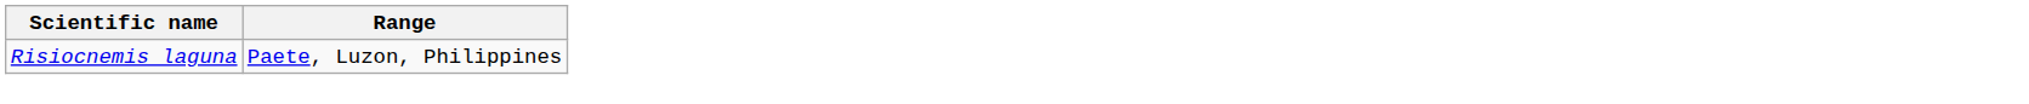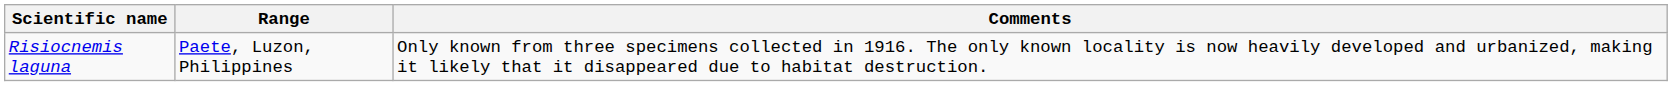+ column: Comments | Only known from three specimens collected in 1916. The only known locality is now heavily developed and urbanized, making it likely that it disappeared due to habitat destruction.
